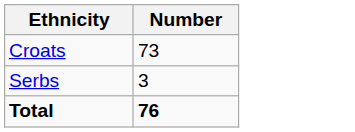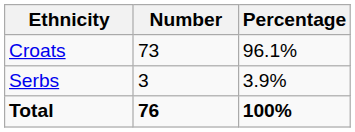+ column: Percentage | 96.1% | 3.9% | 100%
